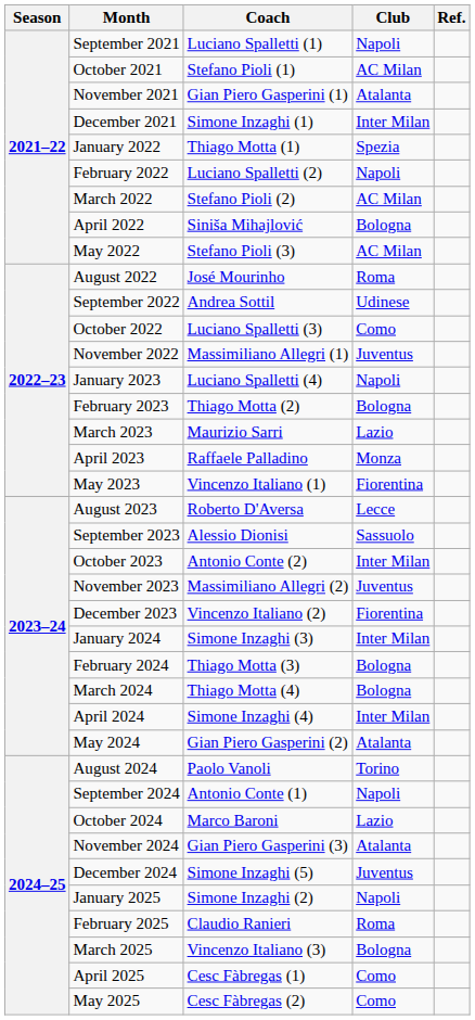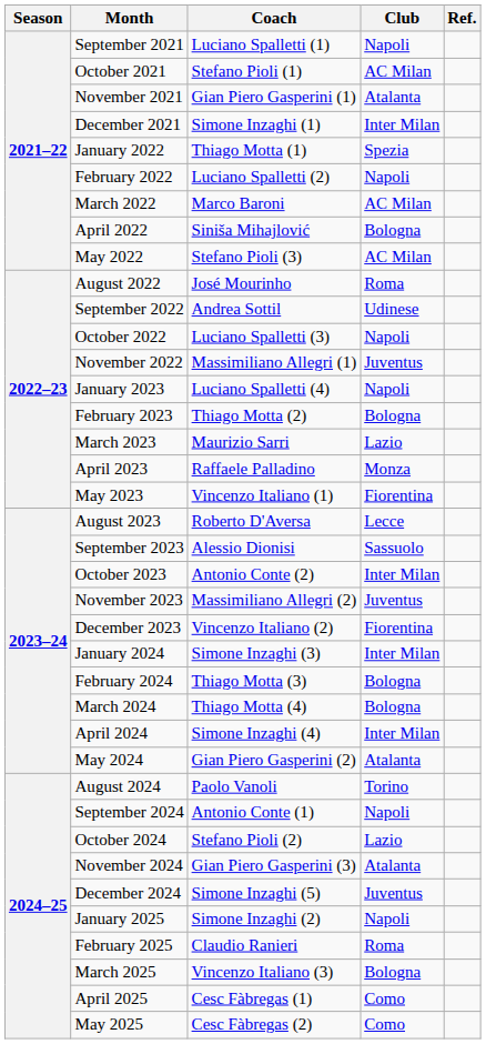March 2022 | Coach: Stefano Pioli (2) -> Marco Baroni
October 2022 | Club: Como -> Napoli
October 2024 | Coach: Marco Baroni -> Stefano Pioli (2)
